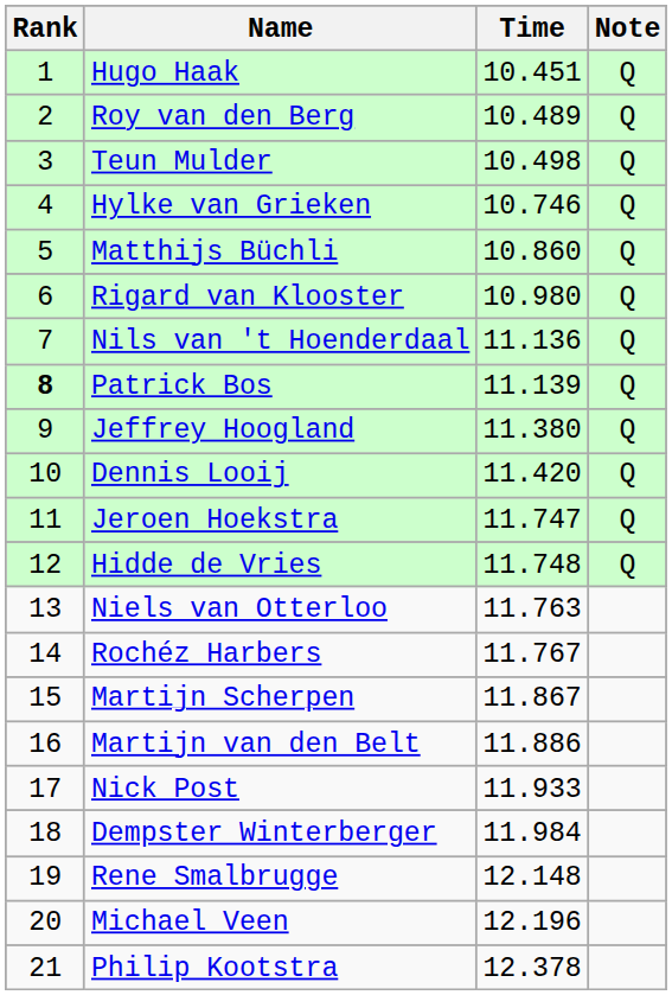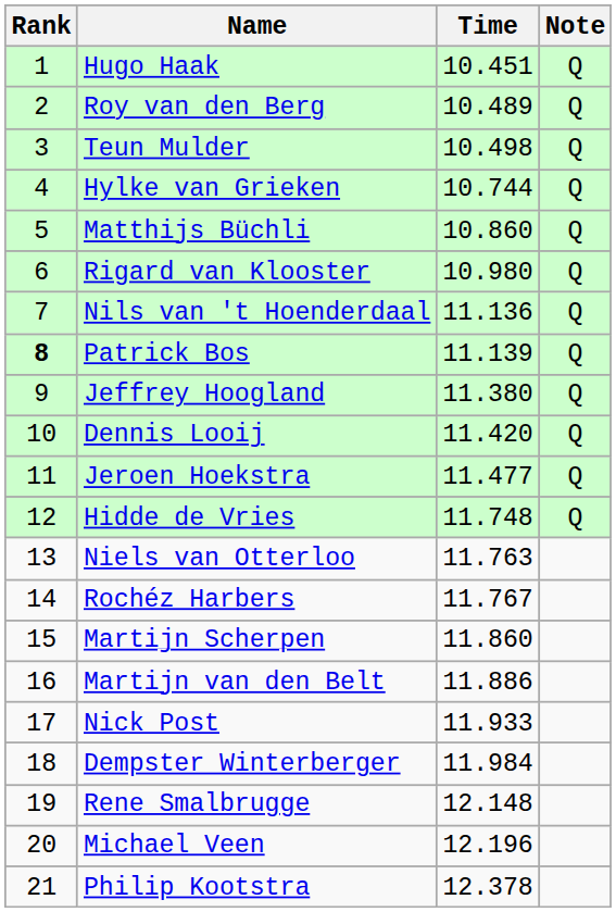Hylke van Grieken | Time: 10.746 -> 10.744
Jeroen Hoekstra | Time: 11.747 -> 11.477
Martijn Scherpen | Time: 11.867 -> 11.860
